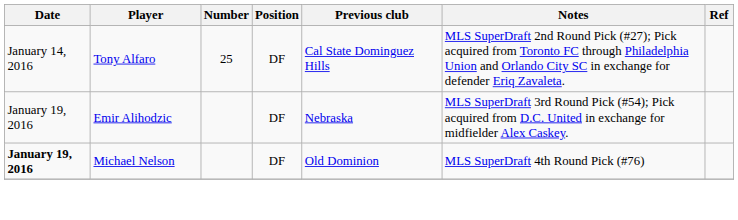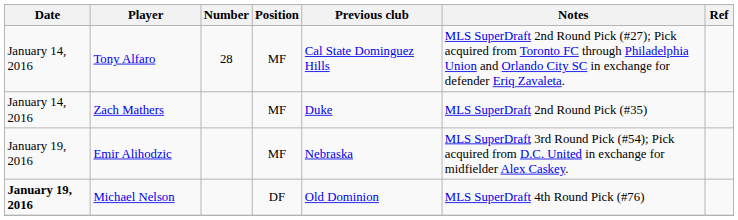Tony Alfaro | Number: 25 -> 28
Tony Alfaro | Position: DF -> MF
+ row: January 14, 2016 | Zach Mathers | MF | Duke | MLS SuperDraft 2nd Round Pick (#35)
Emir Alihodzic | Position: DF -> MF
